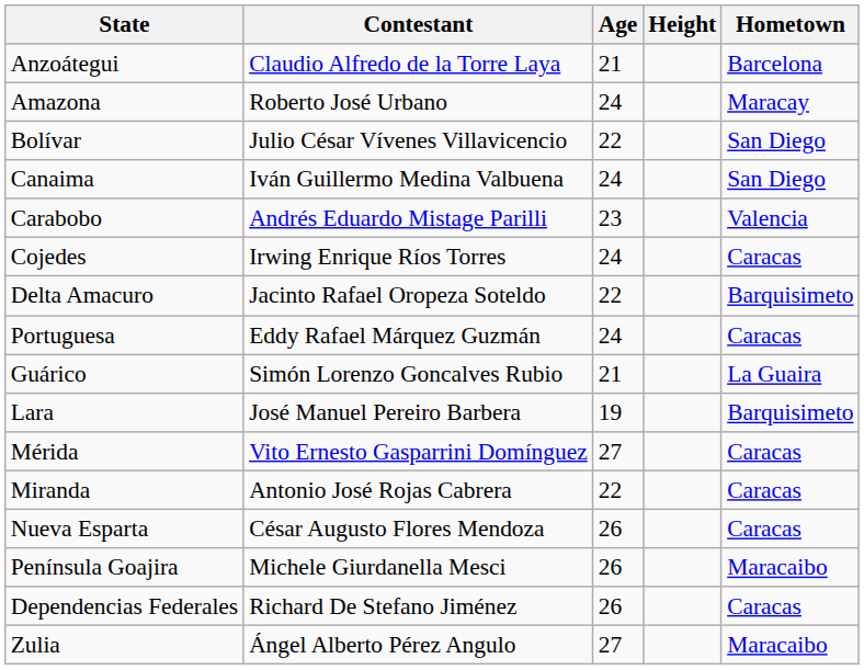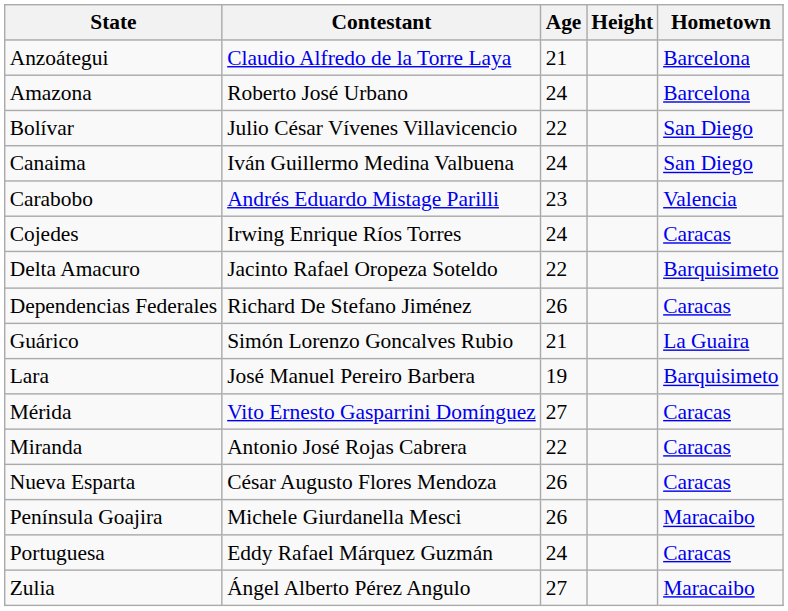Amazona | Hometown: Maracay -> Barcelona
rows swapped: Dependencias Federales <-> Portuguesa
